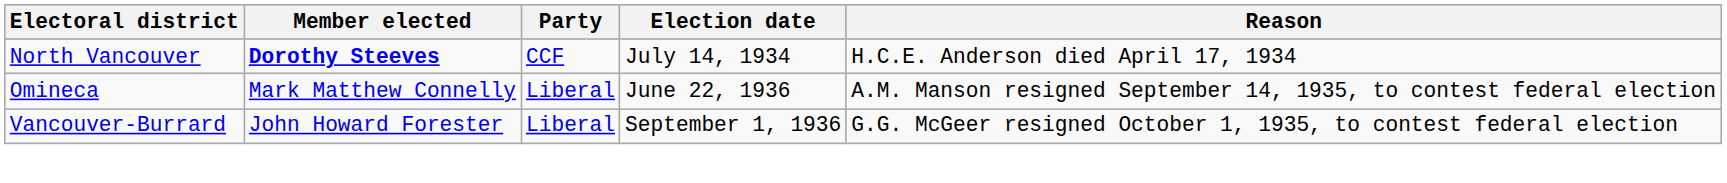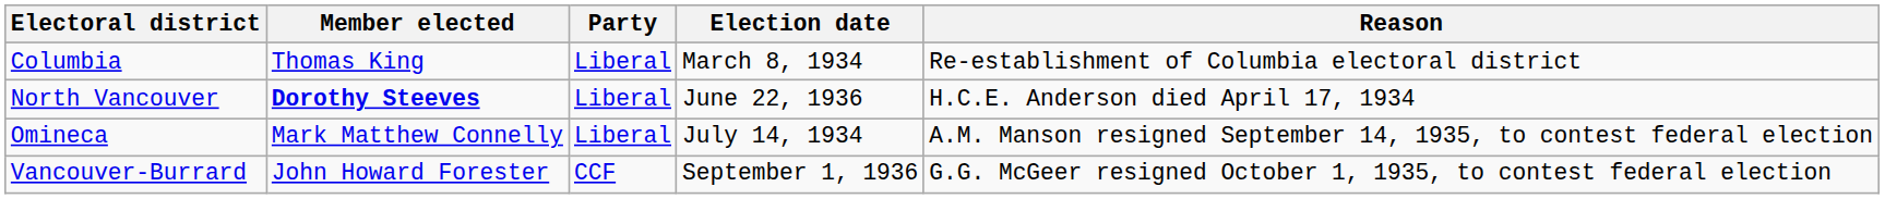+ row: Columbia | Thomas King | Liberal | March 8, 1934 | Re-establishment of Columbia electoral district
North Vancouver | Party: CCF -> Liberal
North Vancouver | Election date: July 14, 1934 -> June 22, 1936
Omineca | Election date: June 22, 1936 -> July 14, 1934
Vancouver-Burrard | Party: Liberal -> CCF
